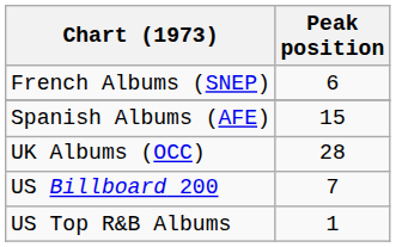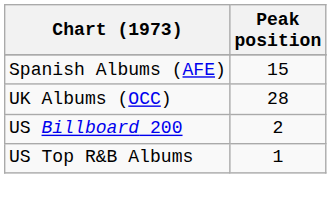- row: French Albums (SNEP) | 6
US Billboard 200 | Peak position: 7 -> 2
